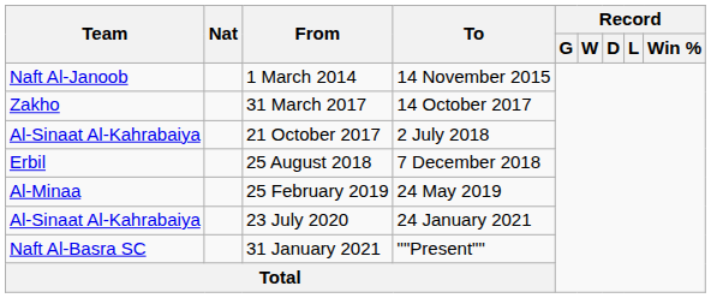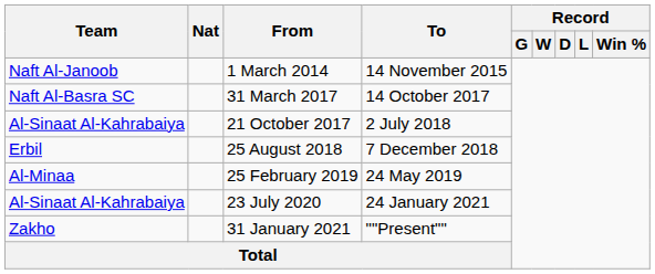31 March 2017 | Team: Zakho -> Naft Al-Basra SC
31 January 2021 | Team: Naft Al-Basra SC -> Zakho
